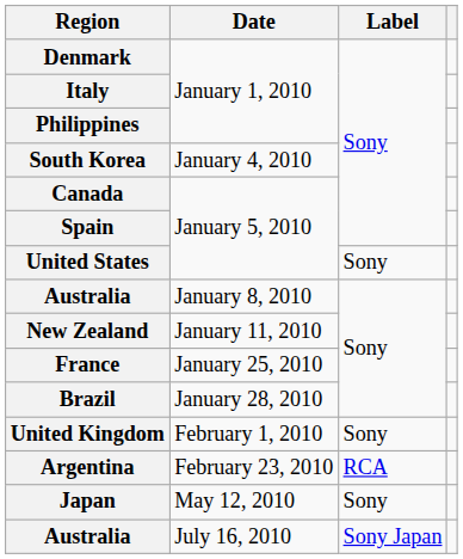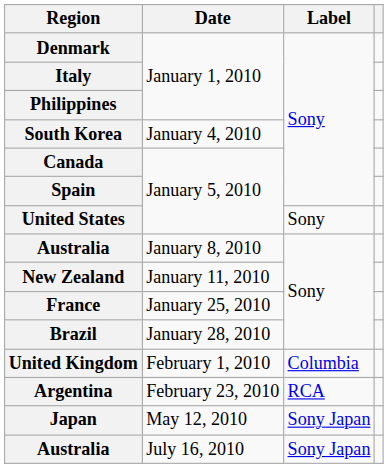United Kingdom | Label: Sony -> Columbia
Japan | Label: Sony -> Sony Japan
